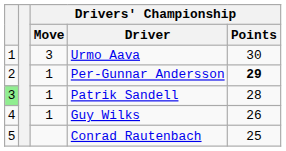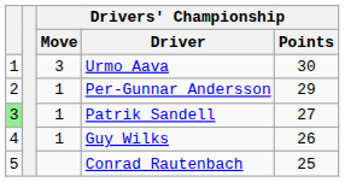Per-Gunnar Andersson | Drivers' Championship / Points: bold -> normal
Patrik Sandell | Drivers' Championship / Points: 28 -> 27
